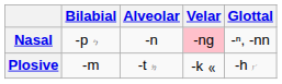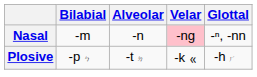Nasal | Bilabial: -p ㆴ -> -m
Plosive | Bilabial: -m -> -p ㆴ
